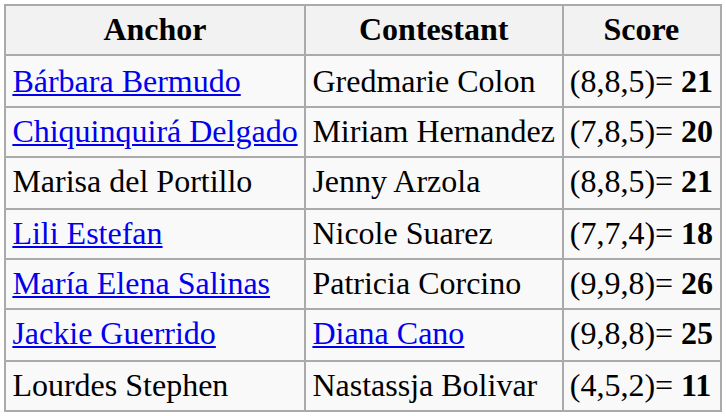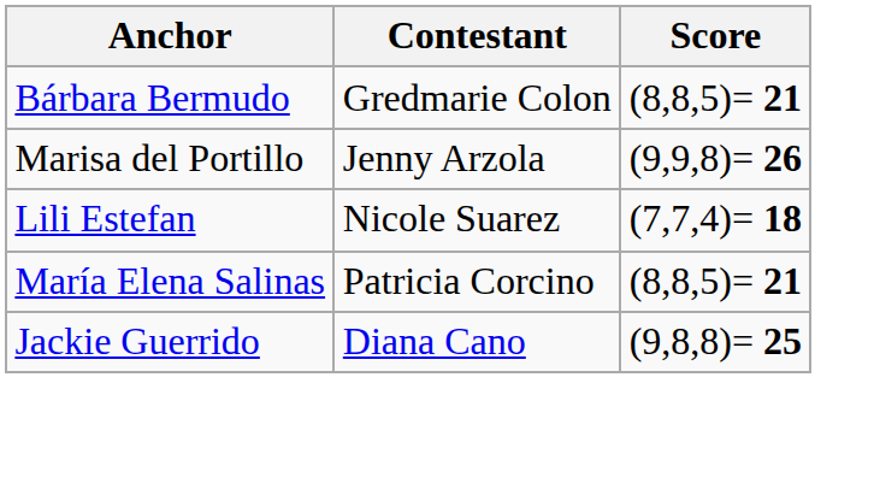- row: Chiquinquirá Delgado | Miriam Hernandez | (7,8,5)= 20
Marisa del Portillo | Score: (8,8,5)= 21 -> (9,9,8)= 26
María Elena Salinas | Score: (9,9,8)= 26 -> (8,8,5)= 21
- row: Lourdes Stephen | Nastassja Bolivar | (4,5,2)= 11
